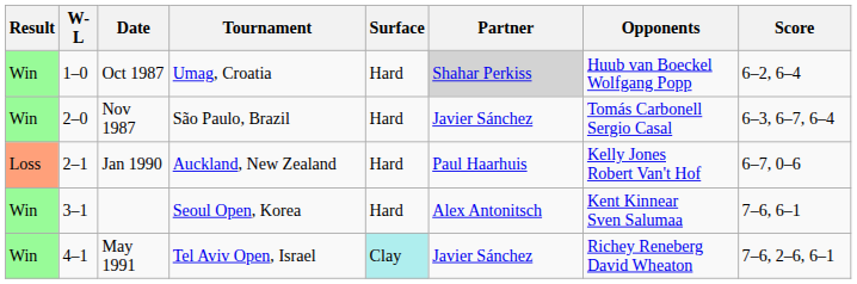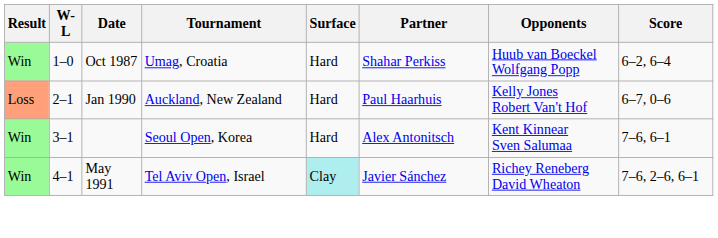Oct 1987 | Partner: lightgrey background -> no background
- row: Win | 2–0 | Nov 1987 | São Paulo, Brazil | Hard | Javier Sánchez | Tomás Carbonell Sergio Casal | 6–3, 6–7, 6–4
